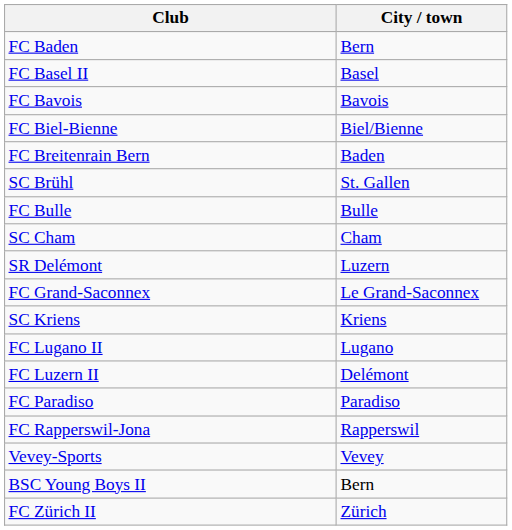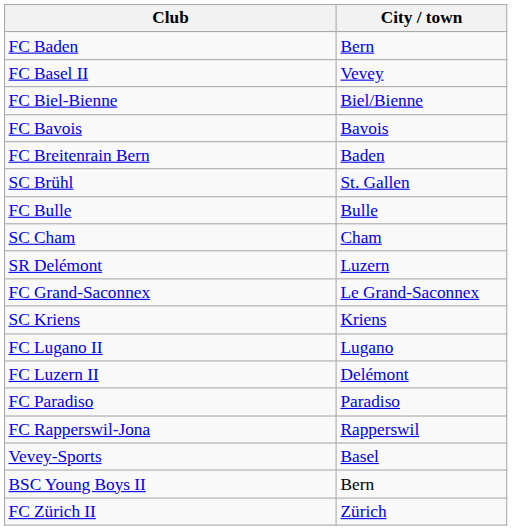FC Basel II | City / town: Basel -> Vevey
rows swapped: FC Bavois <-> FC Biel-Bienne
Vevey-Sports | City / town: Vevey -> Basel
